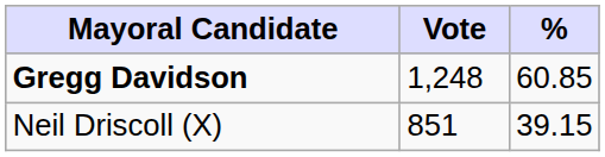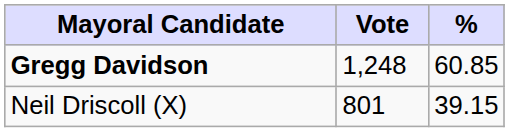Neil Driscoll (X) | Vote: 851 -> 801
